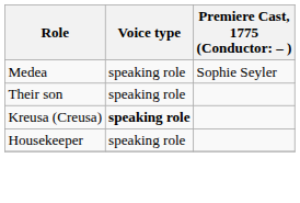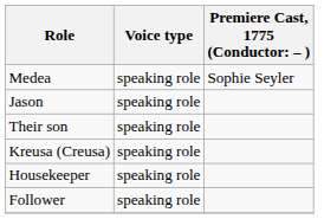+ row: Jason | speaking role
Kreusa (Creusa) | Voice type: bold -> normal
+ row: Follower | speaking role
